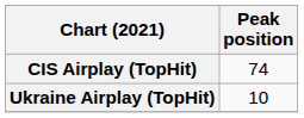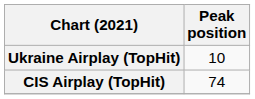rows swapped: CIS Airplay (TopHit) <-> Ukraine Airplay (TopHit)
